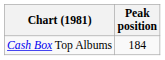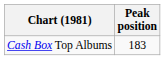Cash Box Top Albums | Peak position: 184 -> 183
